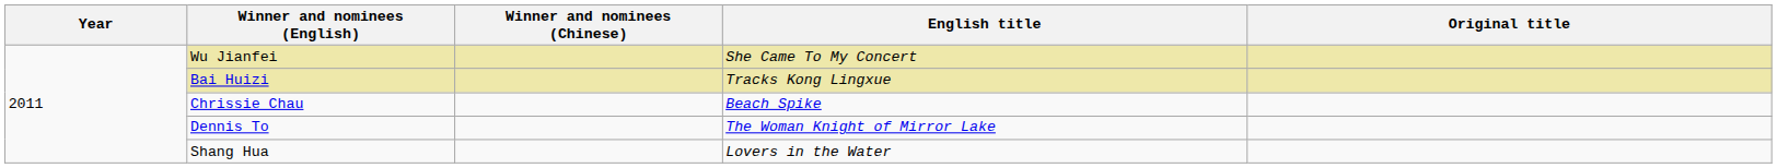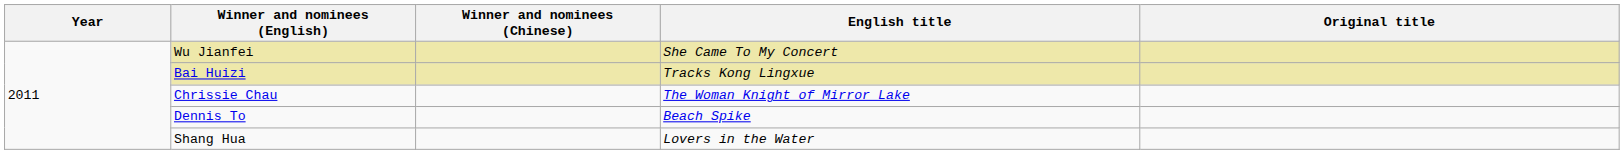Chrissie Chau | English title: Beach Spike -> The Woman Knight of Mirror Lake
Dennis To | English title: The Woman Knight of Mirror Lake -> Beach Spike
